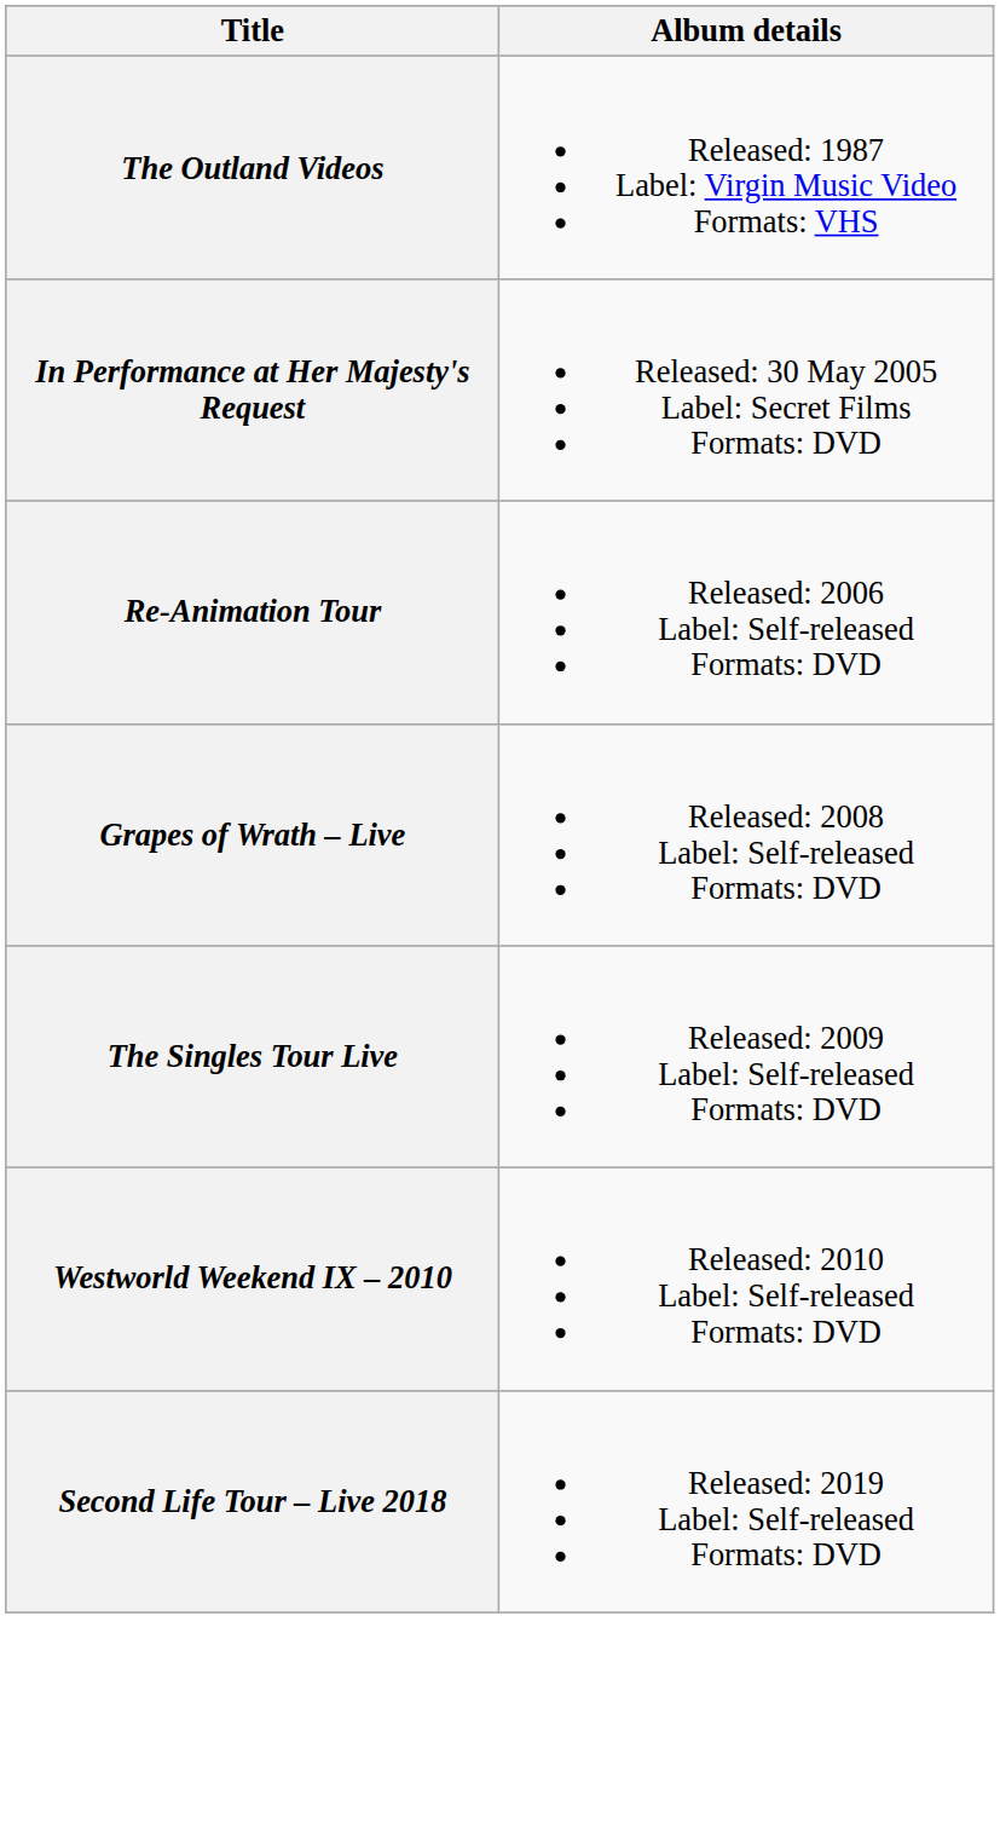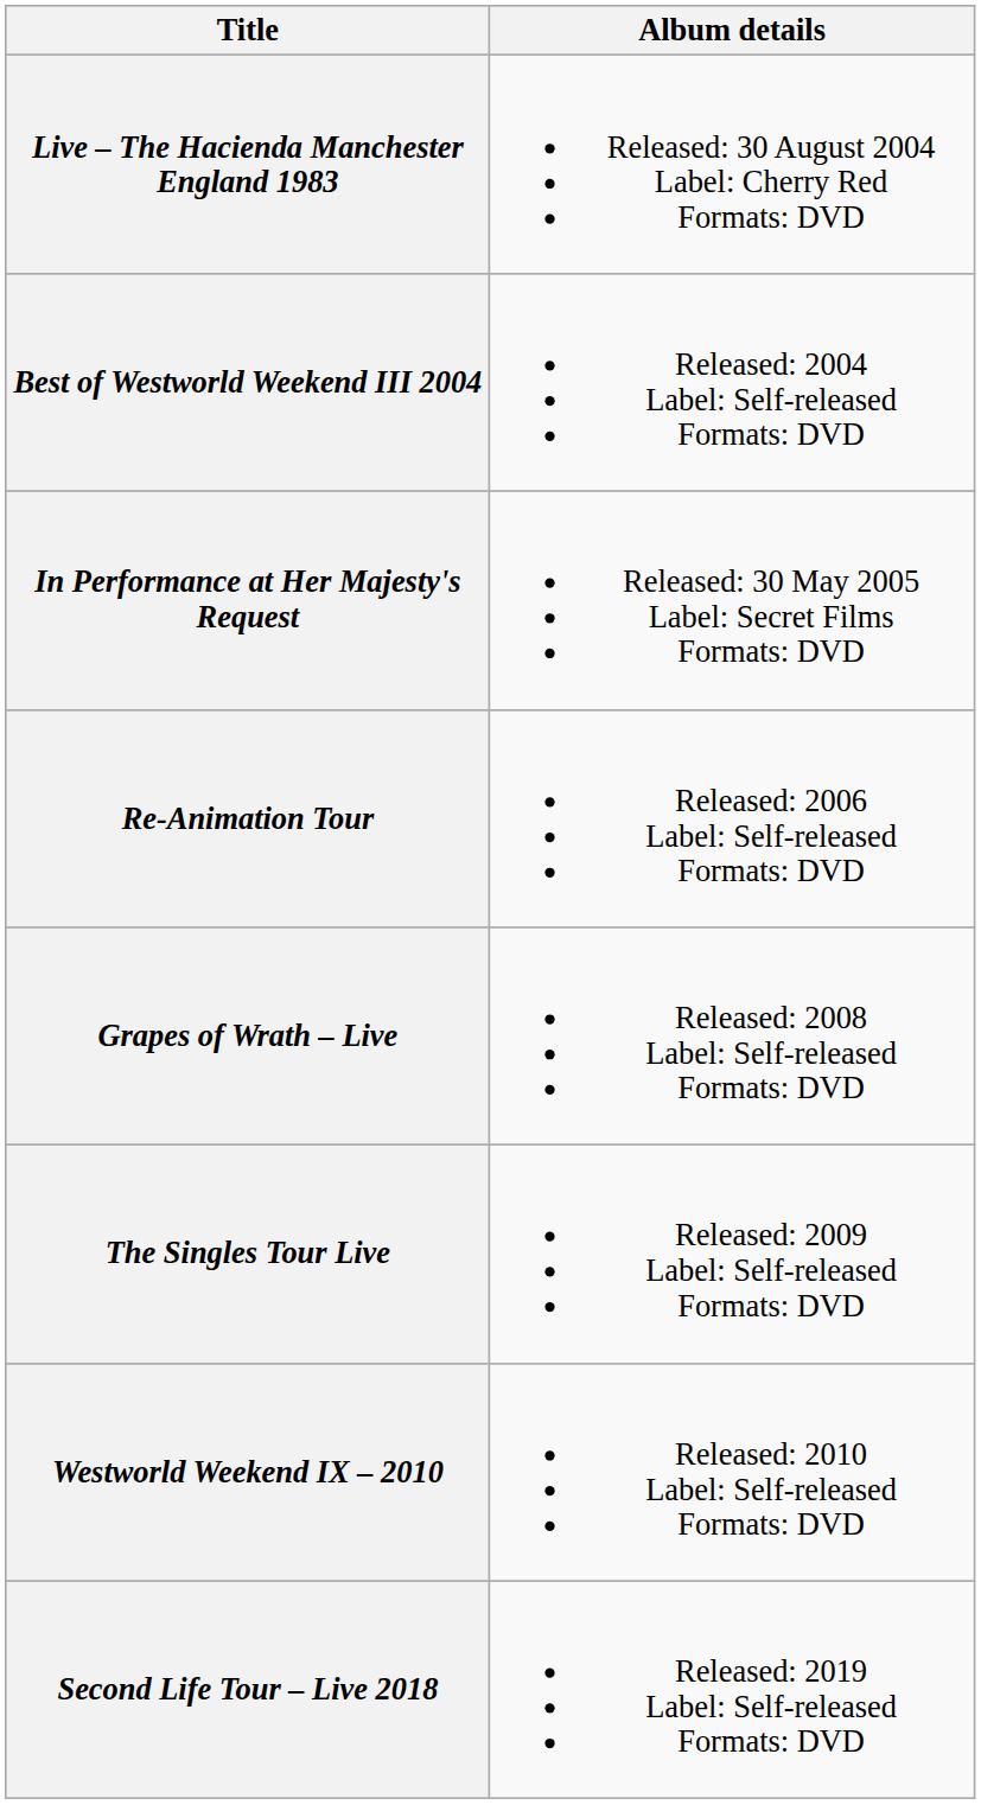- row: The Outland Videos | Released: 1987 Label: Virgin Music Video Formats: VHS
+ row: Live – The Hacienda Manchester England 1983 | Released: 30 August 2004 Label: Cherry Red Formats: DVD
+ row: Best of Westworld Weekend III 2004 | Released: 2004 Label: Self-released Formats: DVD
